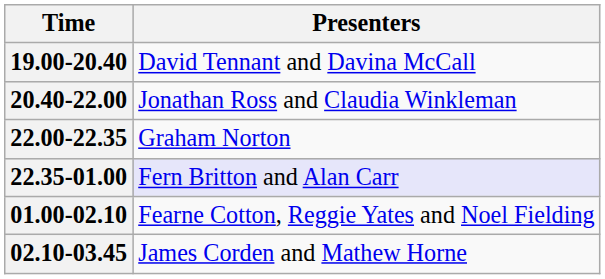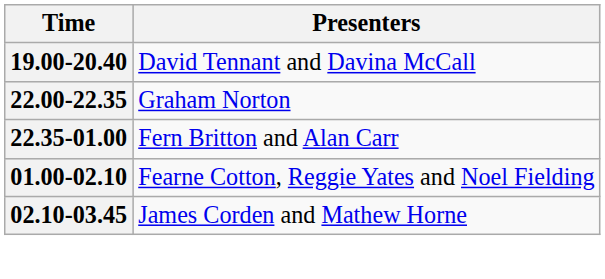- row: 20.40-22.00 | Jonathan Ross and Claudia Winkleman
22.35-01.00 | Presenters: lavender background -> no background
